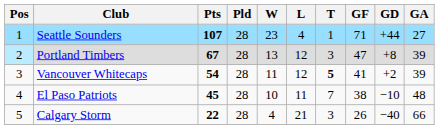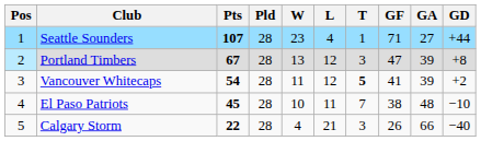columns swapped: GA <-> GD
